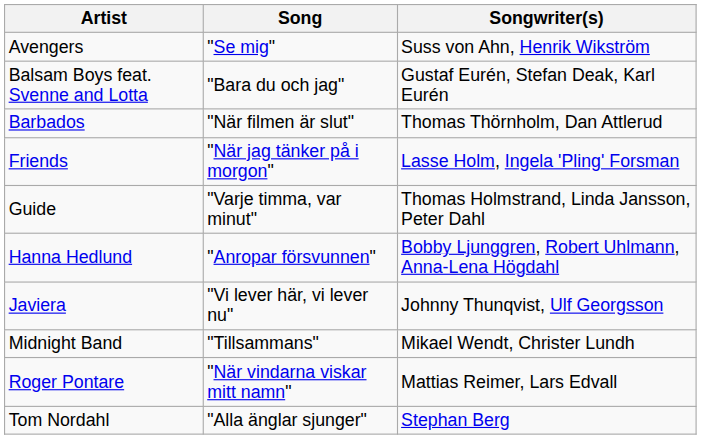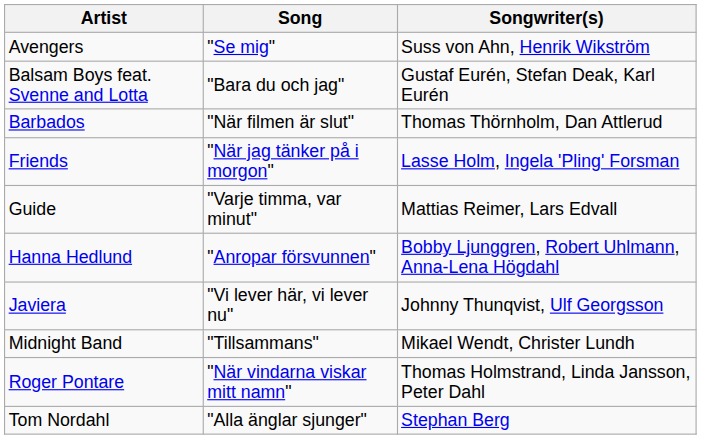Guide | Songwriter(s): Thomas Holmstrand, Linda Jansson, Peter Dahl -> Mattias Reimer, Lars Edvall
Roger Pontare | Songwriter(s): Mattias Reimer, Lars Edvall -> Thomas Holmstrand, Linda Jansson, Peter Dahl
